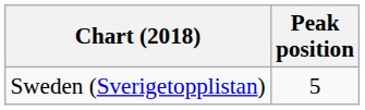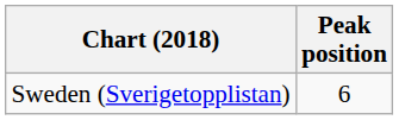Sweden (Sverigetopplistan) | Peak position: 5 -> 6
